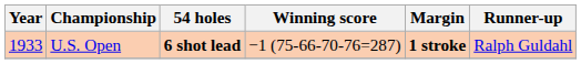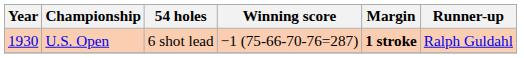U.S. Open | Year: 1933 -> 1930
U.S. Open | 54 holes: bold -> normal
